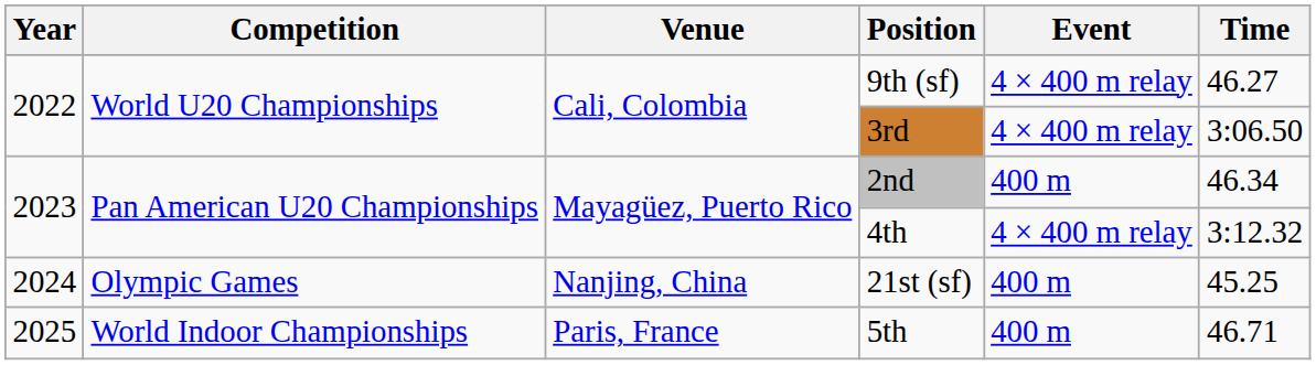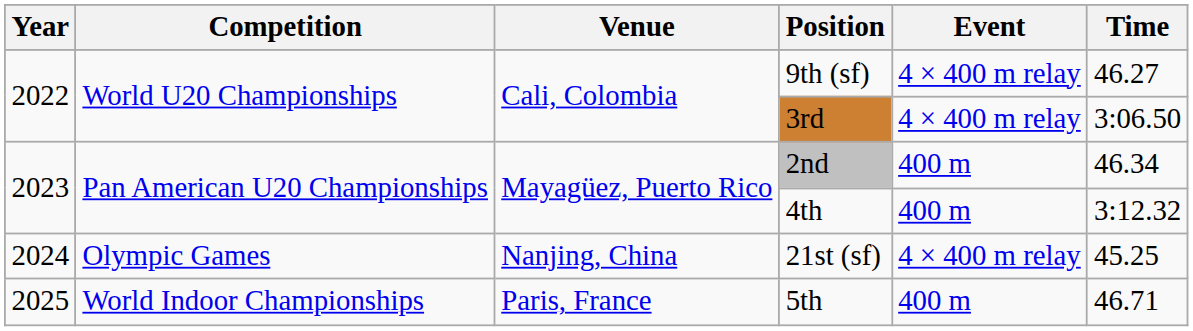4th | Event: 4 × 400 m relay -> 400 m
21st (sf) | Event: 400 m -> 4 × 400 m relay
